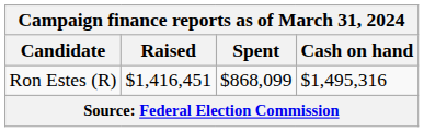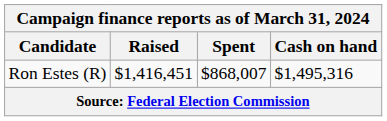Ron Estes (R) | Spent: $868,099 -> $868,007
